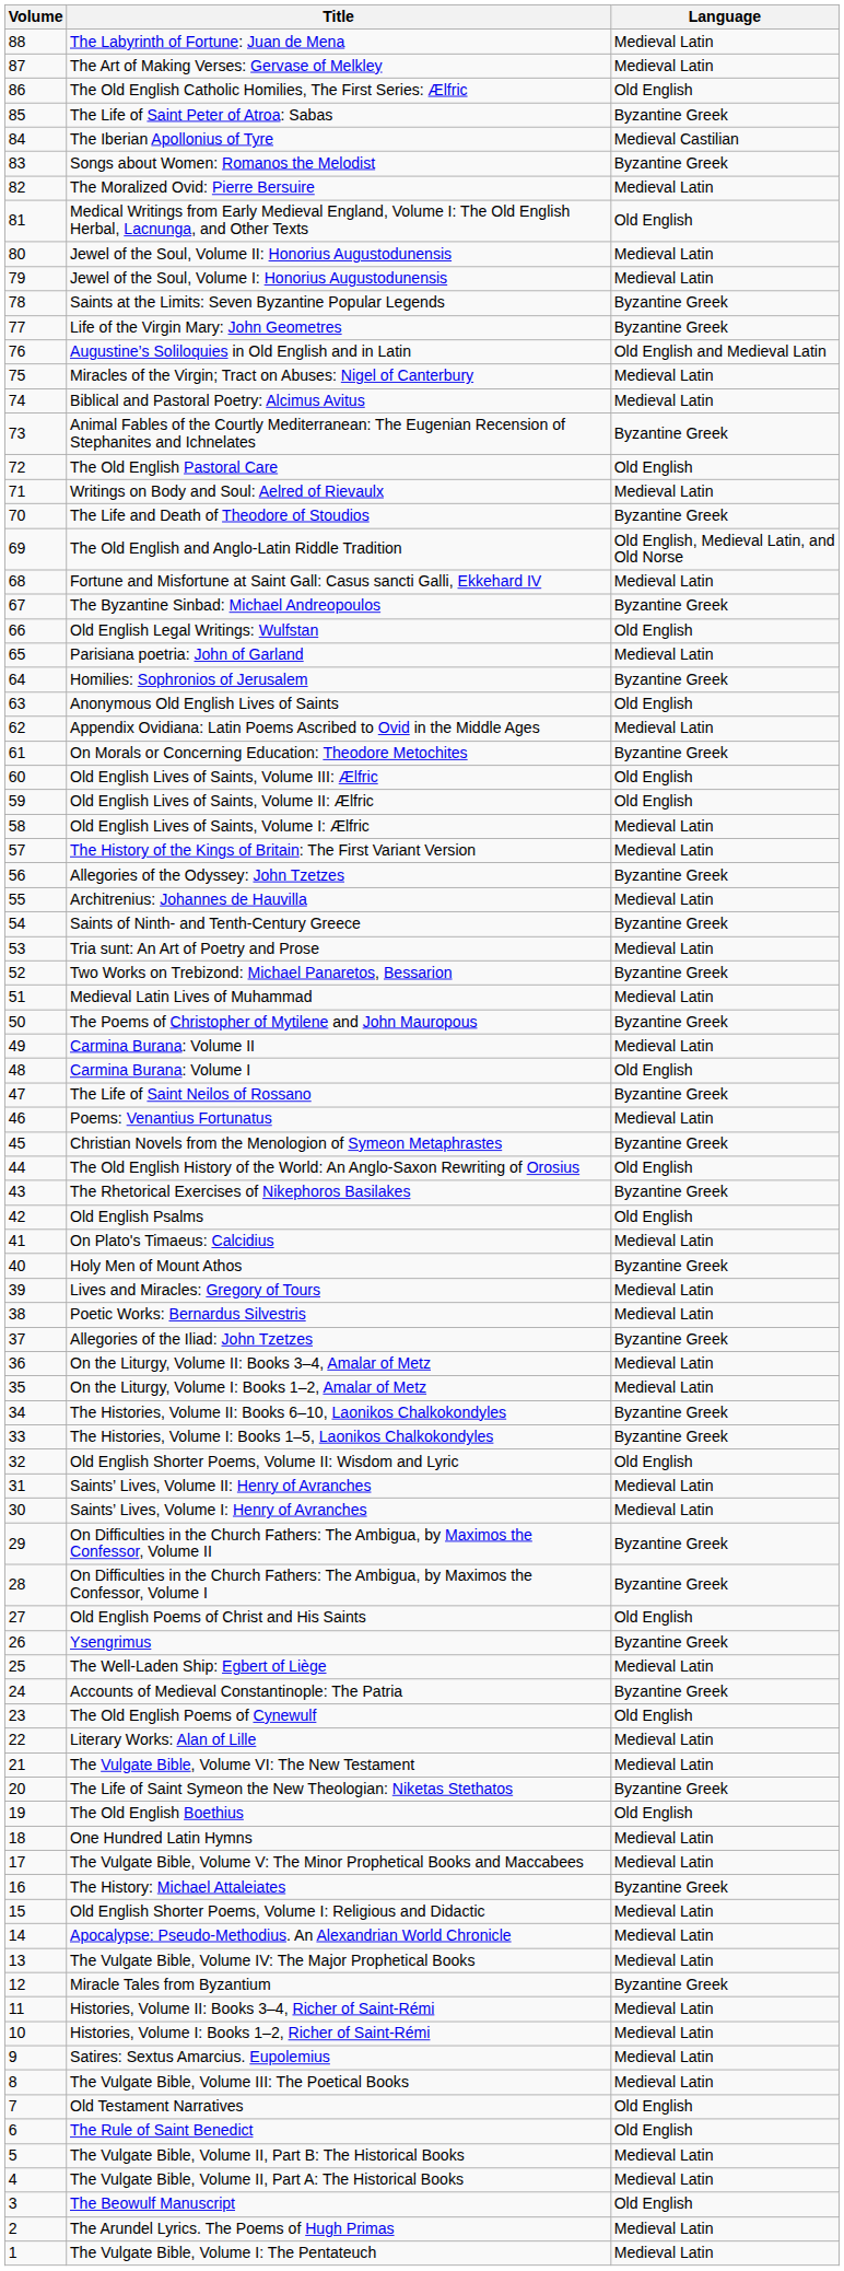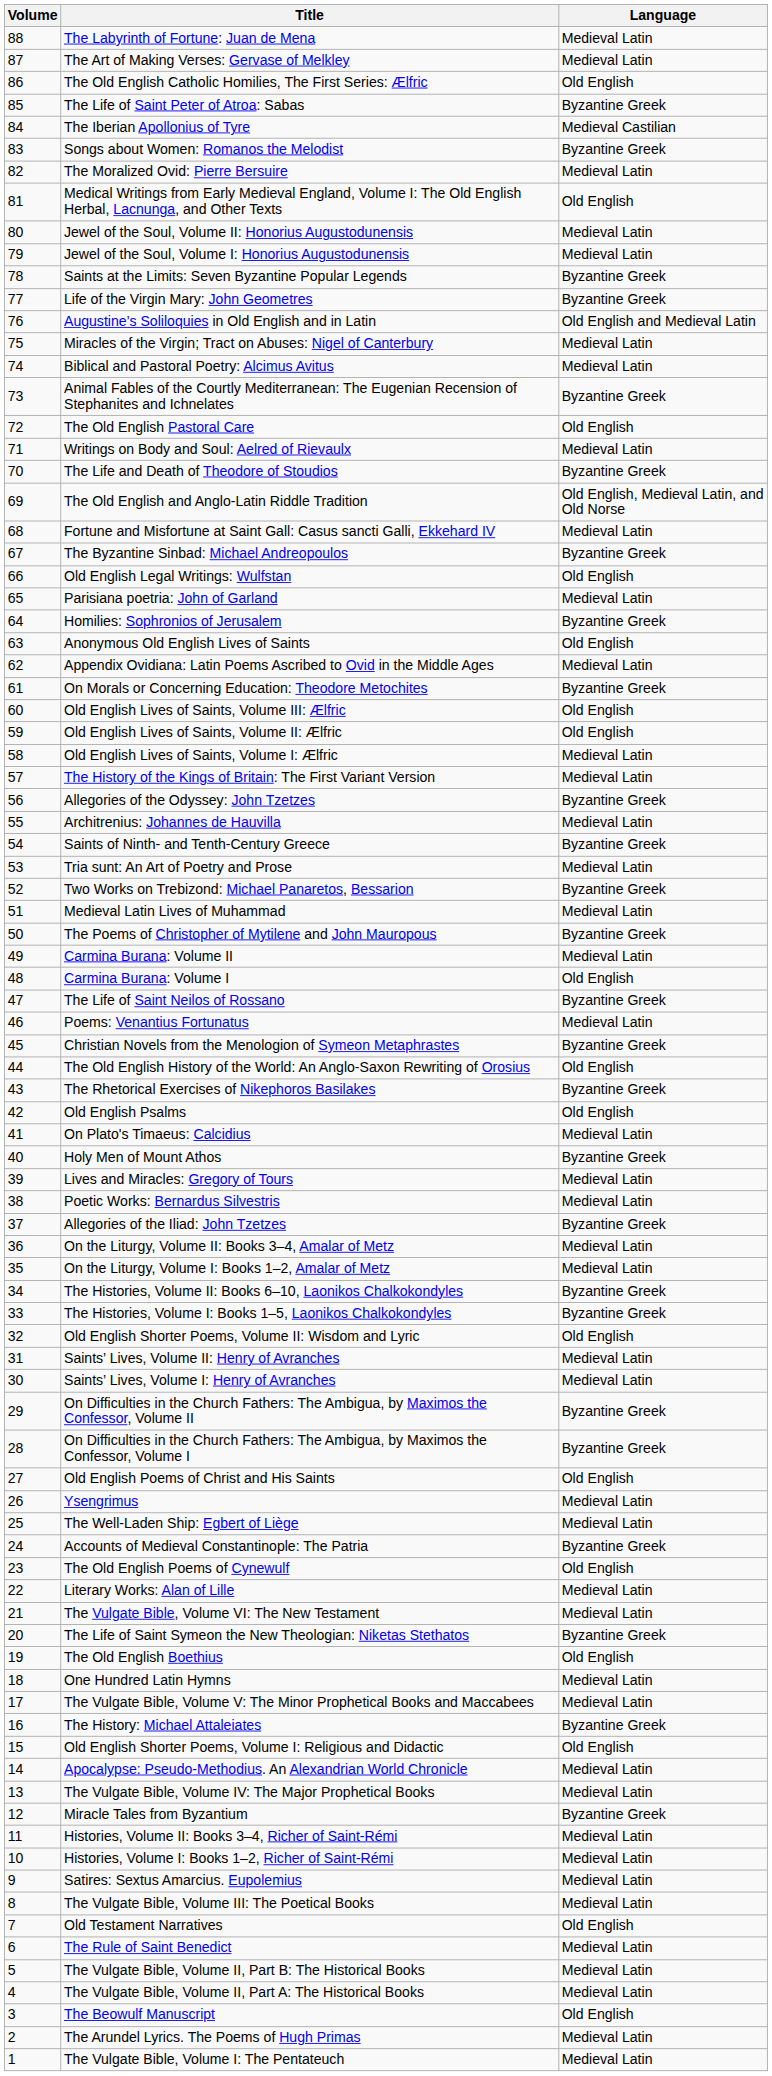Ysengrimus | Language: Byzantine Greek -> Medieval Latin
Old English Shorter Poems, Volume I: Religious and Didactic | Language: Medieval Latin -> Old English
The Rule of Saint Benedict | Language: Old English -> Medieval Latin
